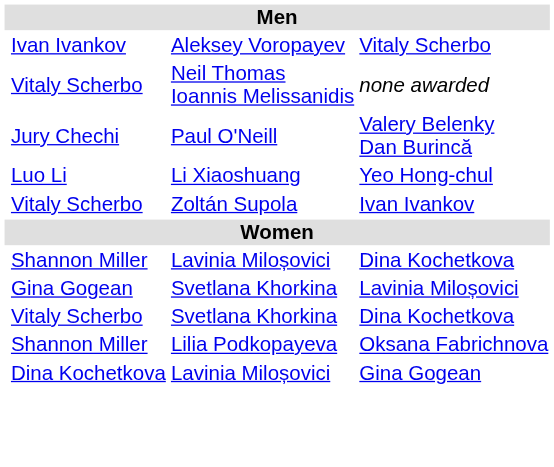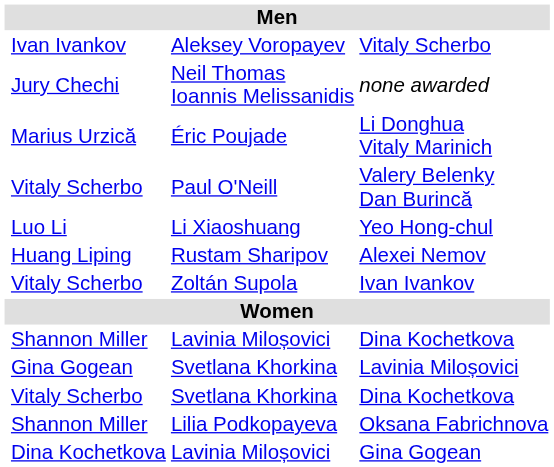none awarded | column 2: Vitaly Scherbo -> Jury Chechi
+ row: Marius Urzică | Éric Poujade | Li Donghua Vitaly Marinich
Valery Belenky Dan Burincă | column 2: Jury Chechi -> Vitaly Scherbo
+ row: Huang Liping | Rustam Sharipov | Alexei Nemov
